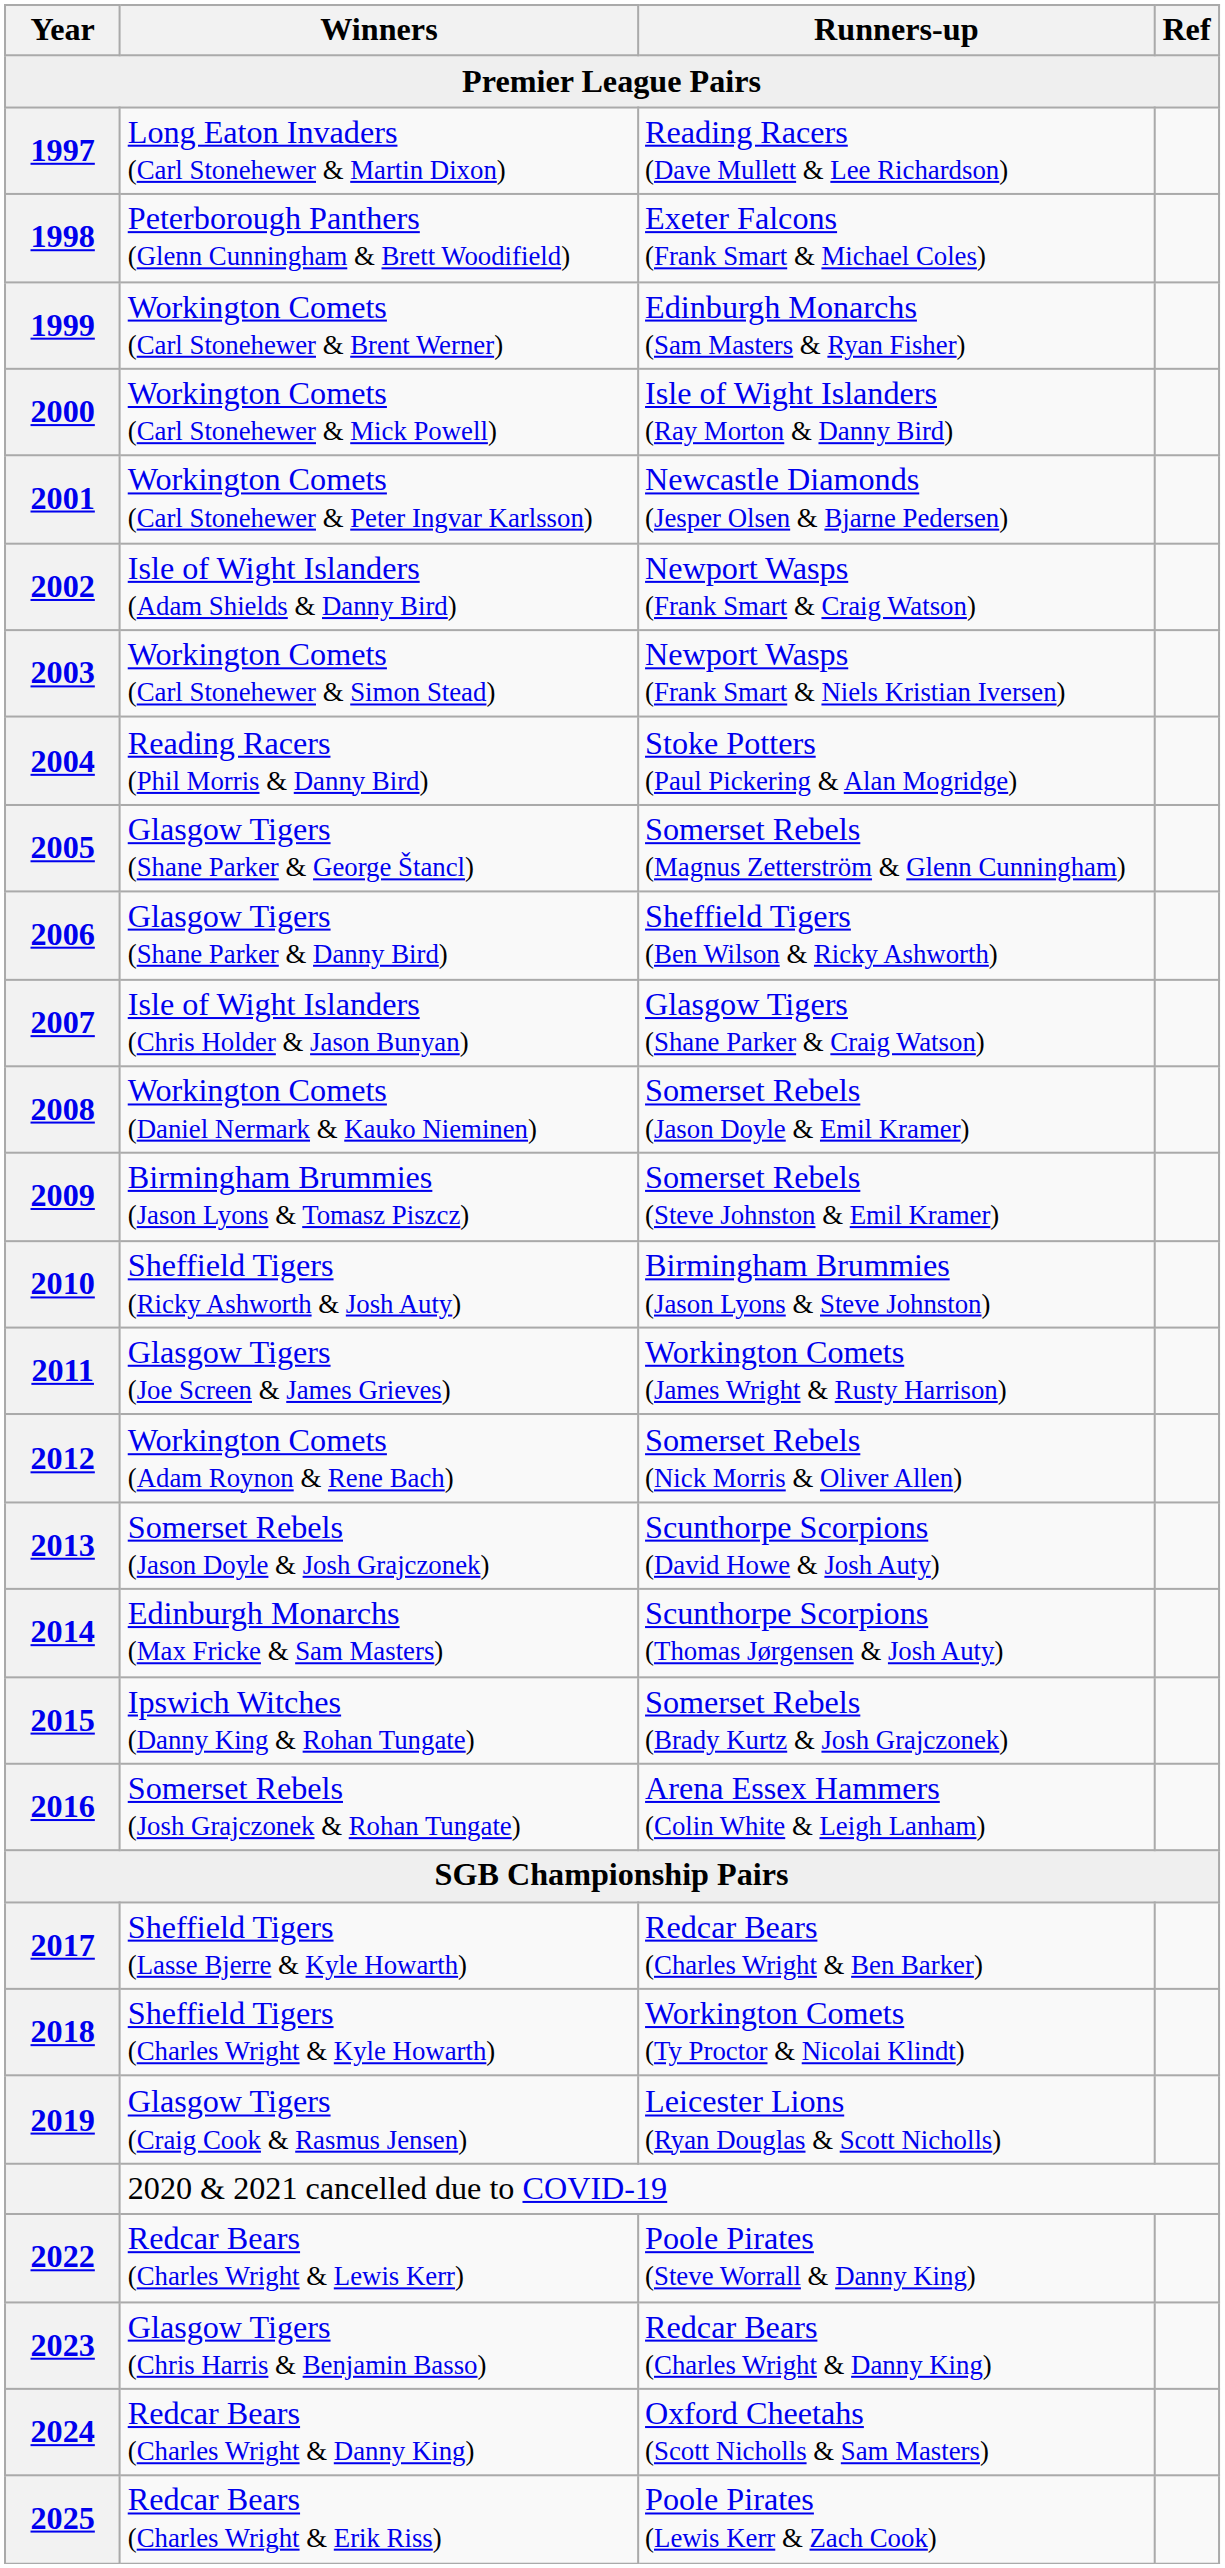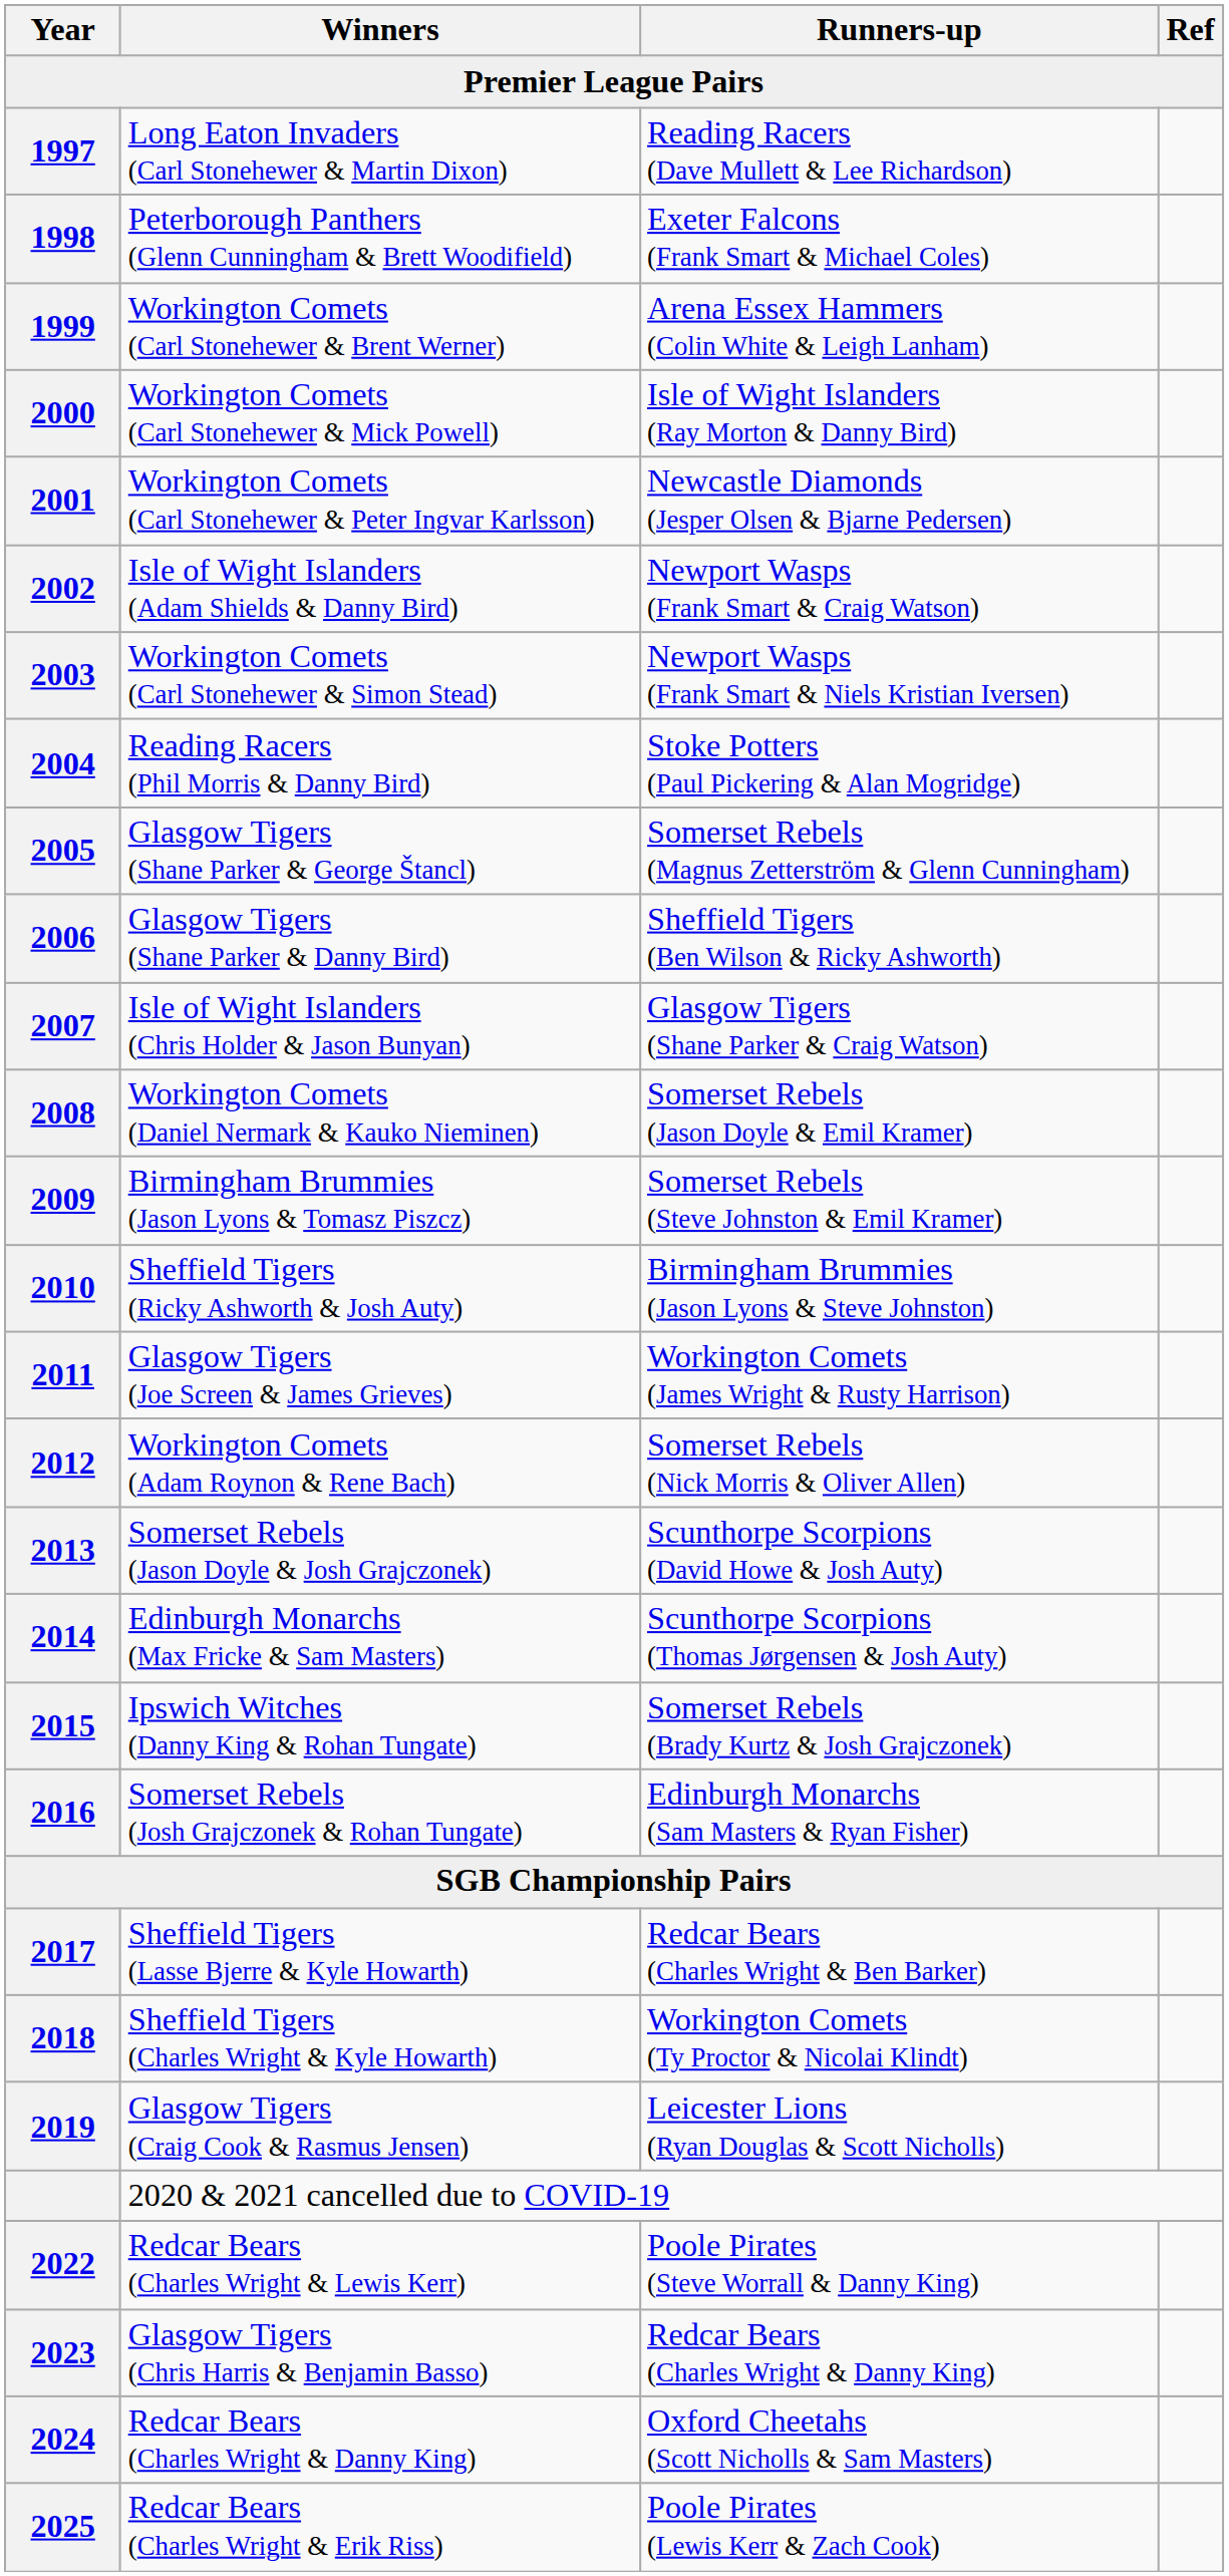1999 | Runners-up: Edinburgh Monarchs (Sam Masters & Ryan Fisher) -> Arena Essex Hammers (Colin White & Leigh Lanham)
2016 | Runners-up: Arena Essex Hammers (Colin White & Leigh Lanham) -> Edinburgh Monarchs (Sam Masters & Ryan Fisher)
